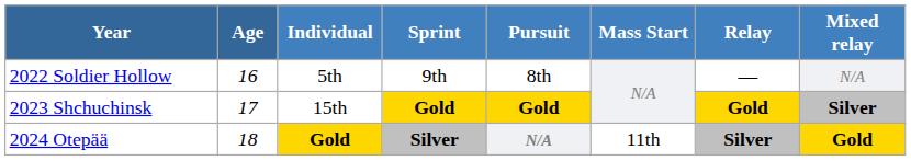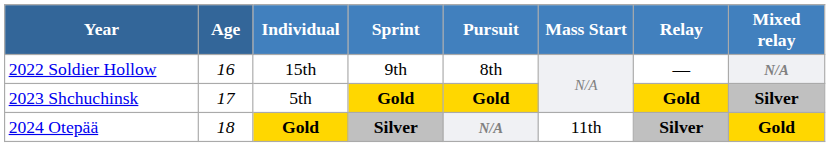2022 Soldier Hollow | Individual: 5th -> 15th
2022 Soldier Hollow | Mixed relay: normal -> bold
2023 Shchuchinsk | Individual: 15th -> 5th
